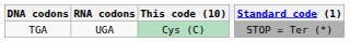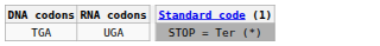- column: This code (10) | Cys (C)
